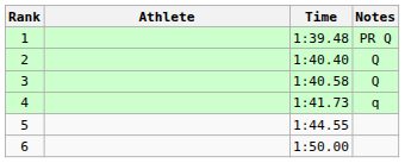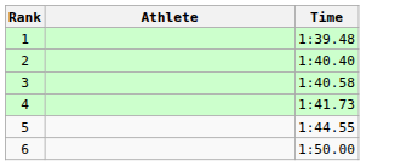- column: Notes | PR Q | Q | Q | q
